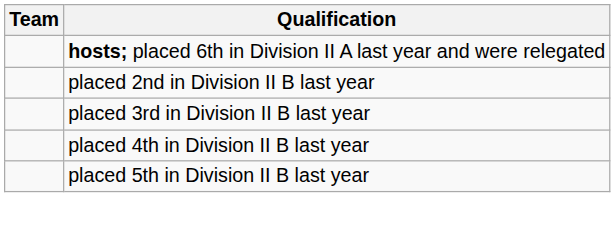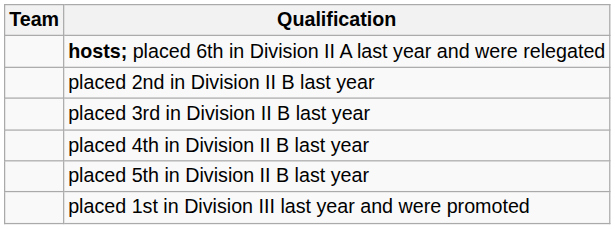+ row: placed 1st in Division III last year and were promoted
